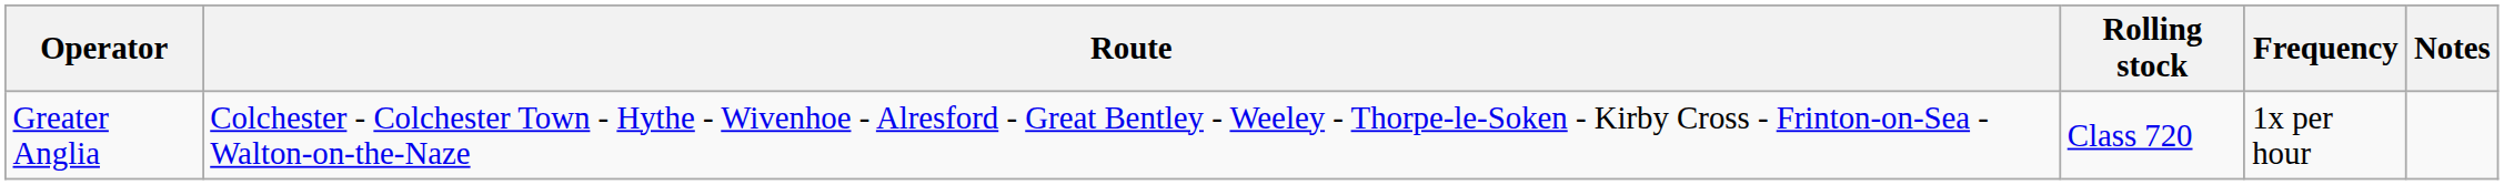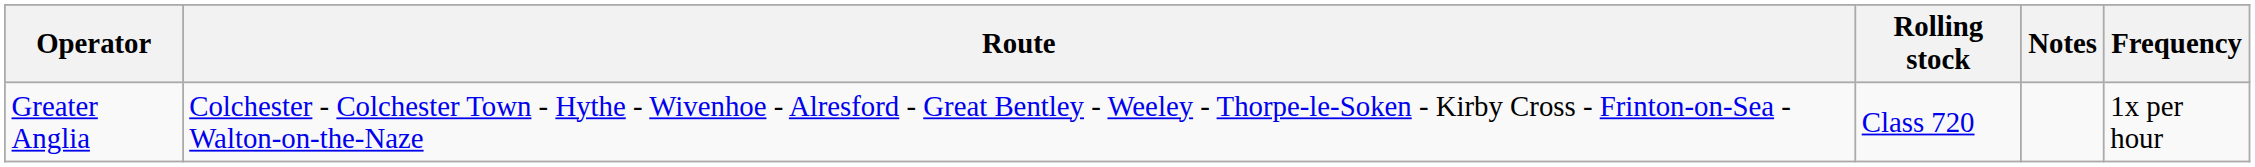columns swapped: Frequency <-> Notes
